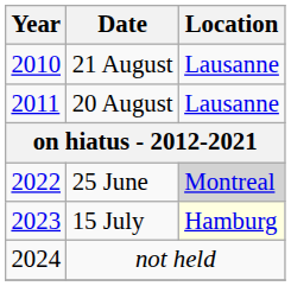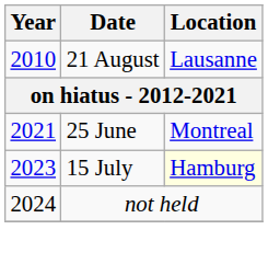- row: 2011 | 20 August | Lausanne
25 June | Year: 2022 -> 2021
25 June | Location: lightgrey background -> no background
